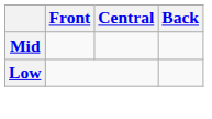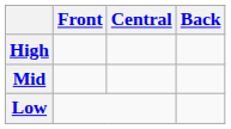+ row: High
